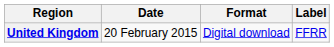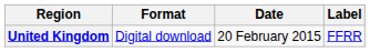columns swapped: Date <-> Format
